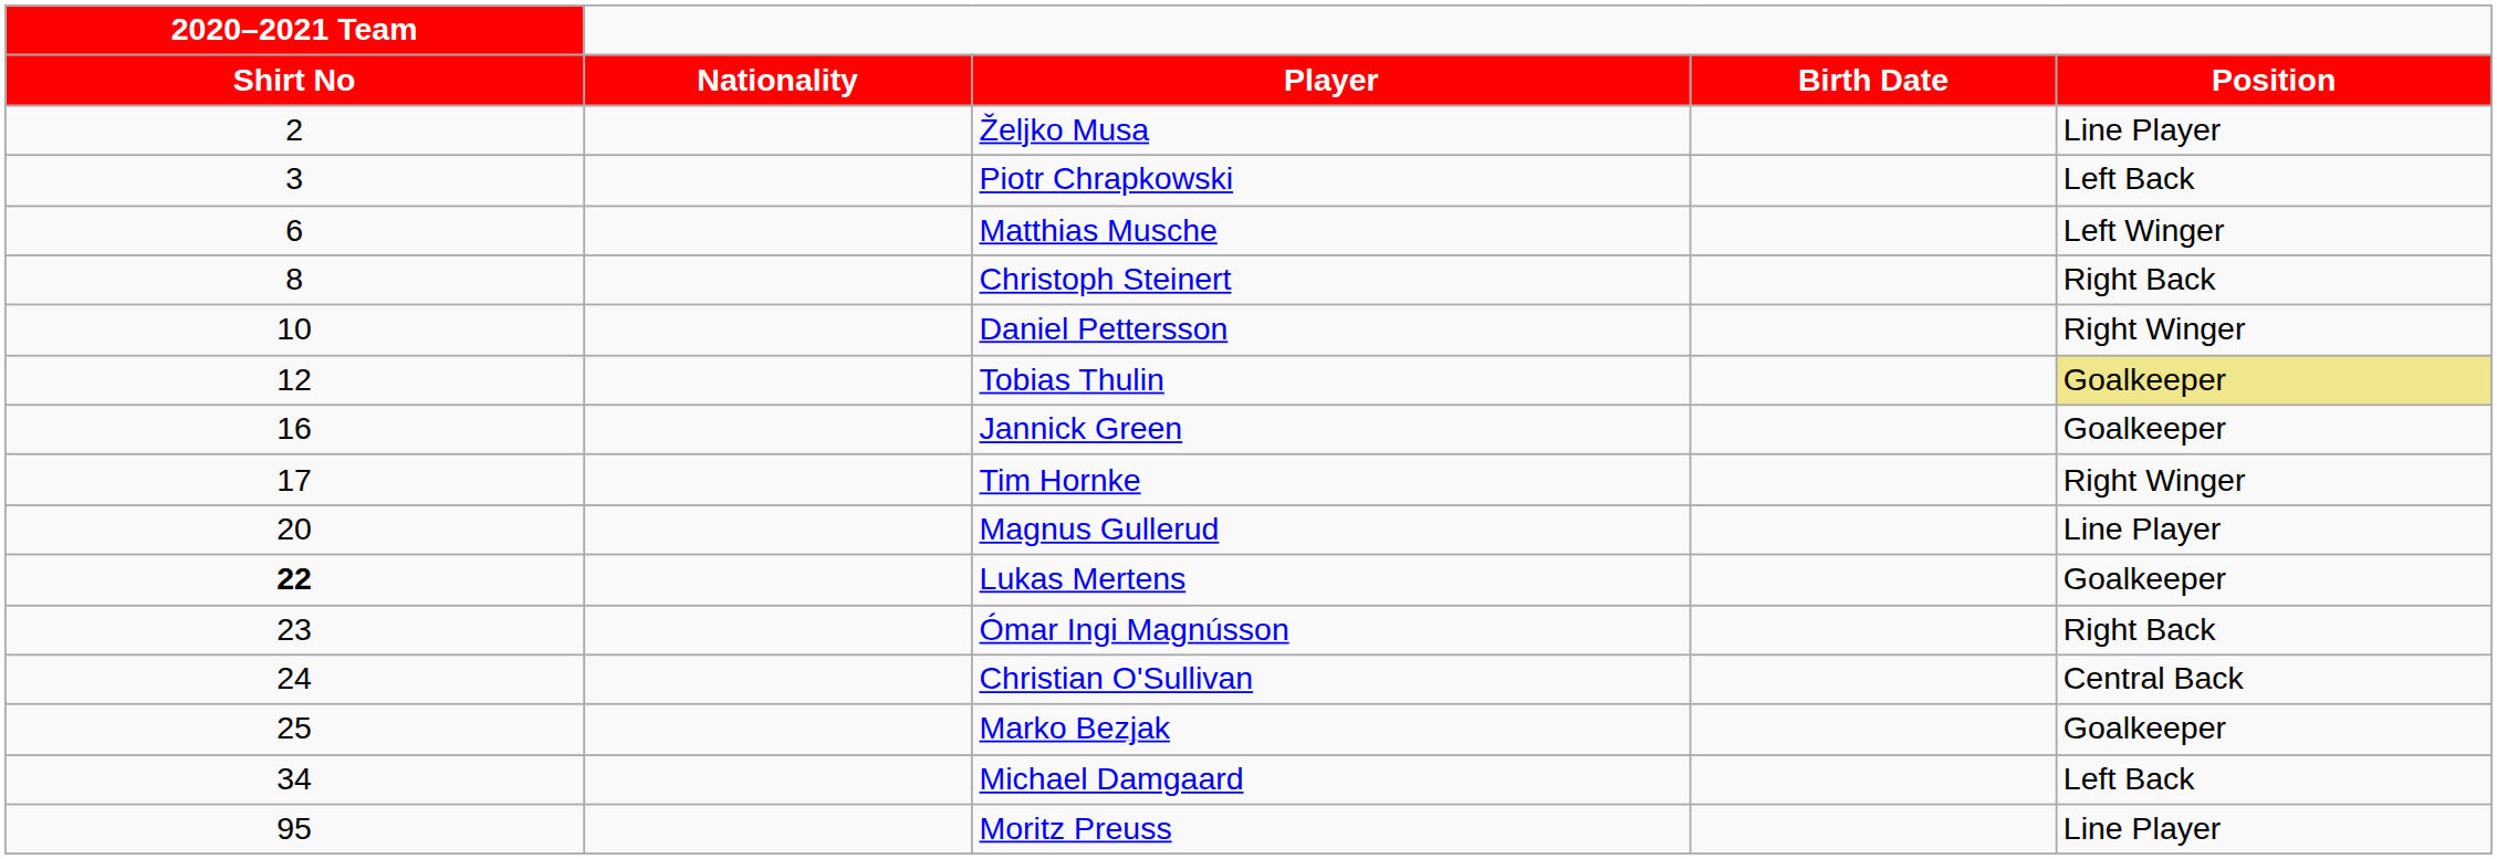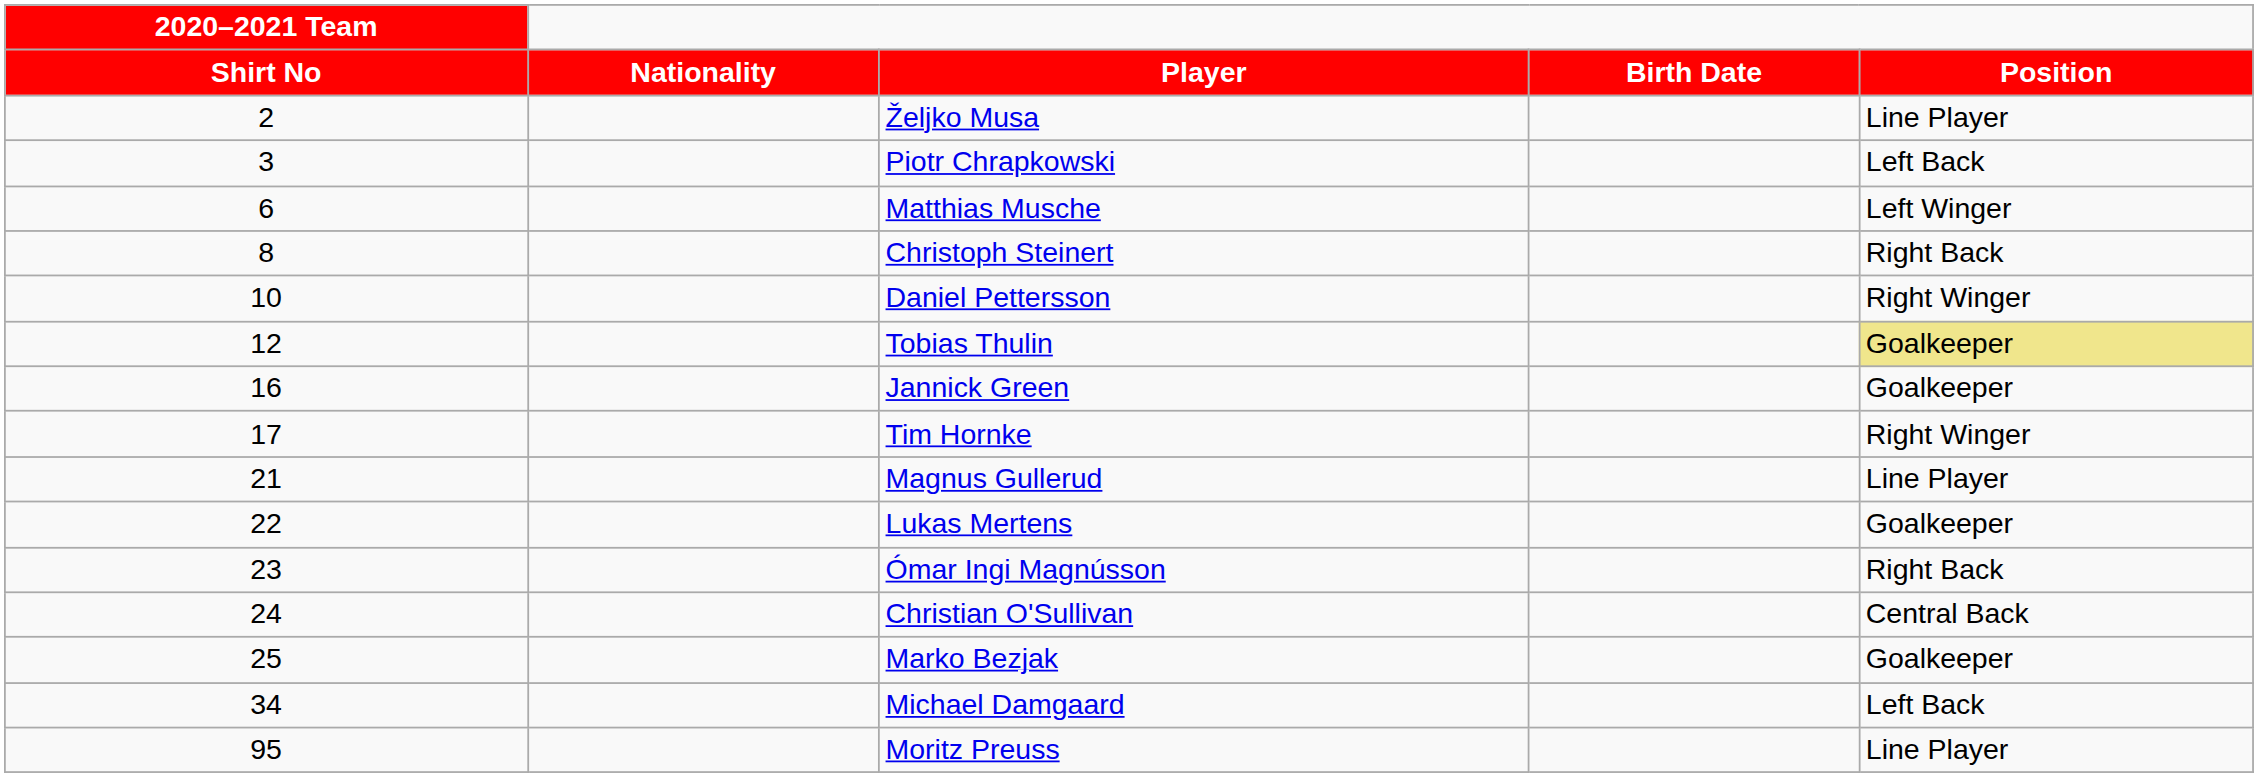Magnus Gullerud | 2020–2021 Team / Shirt No: 20 -> 21
Lukas Mertens | 2020–2021 Team / Shirt No: bold -> normal
